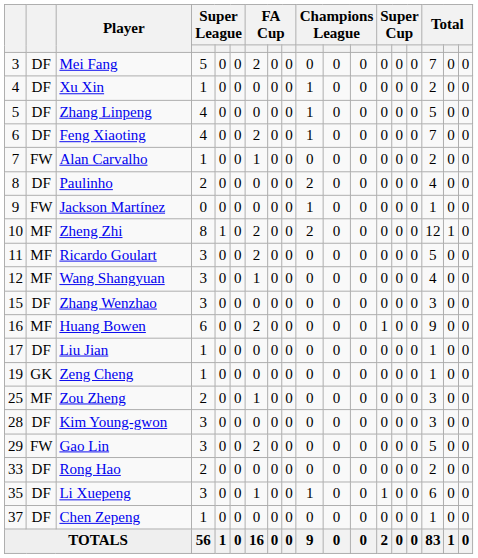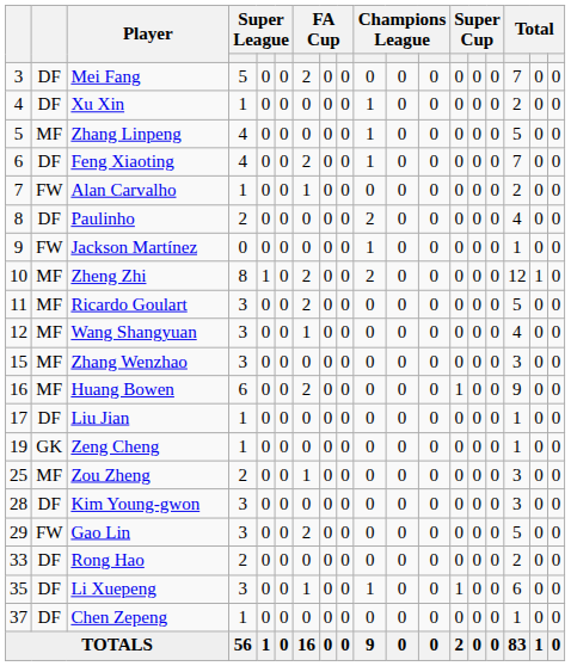Zhang Linpeng | column 2: DF -> MF
Zhang Wenzhao | column 2: DF -> MF
